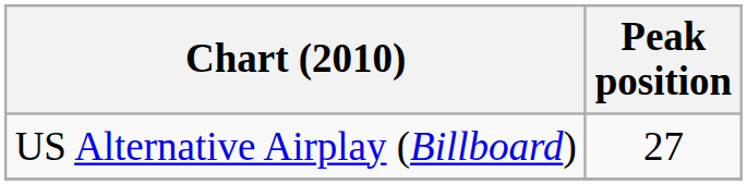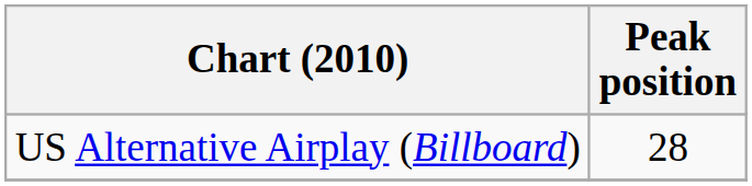US Alternative Airplay (Billboard) | Peak position: 27 -> 28
